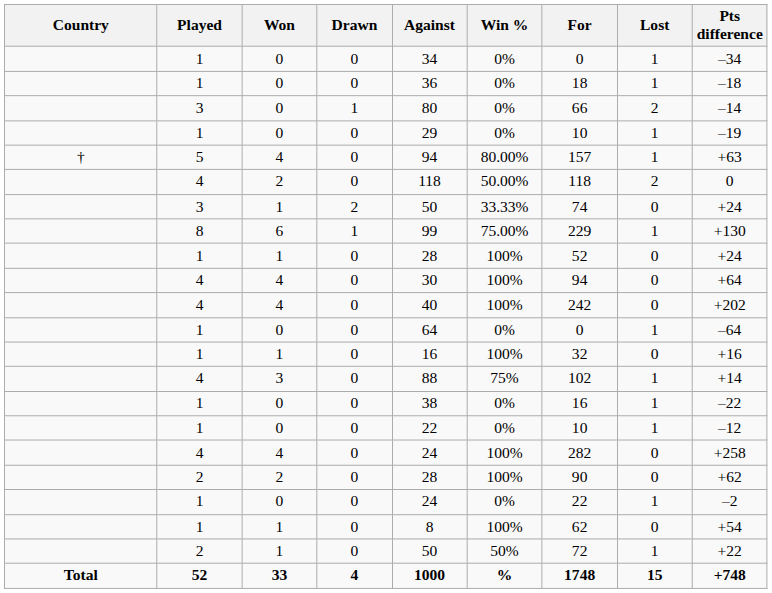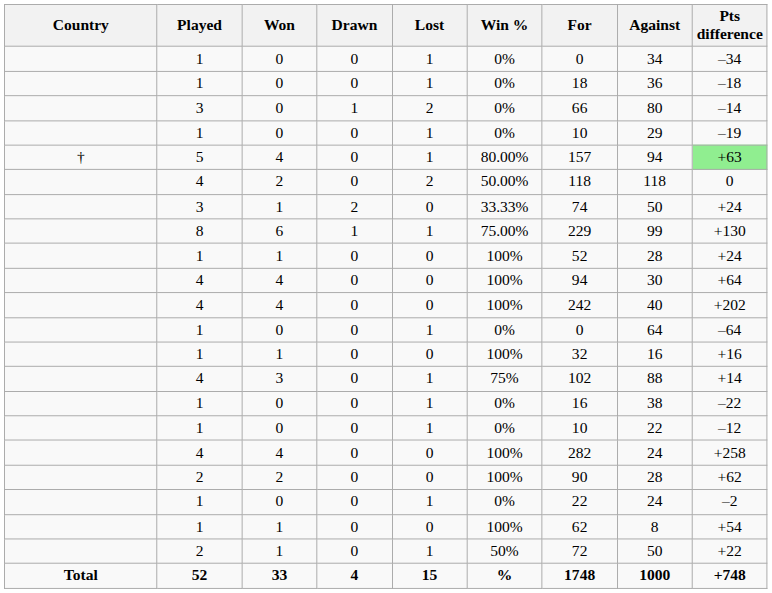columns swapped: Lost <-> Against
5 | Pts difference: no background -> lightgreen background
